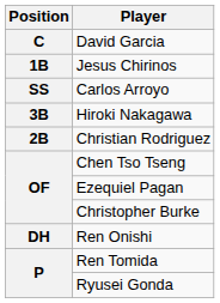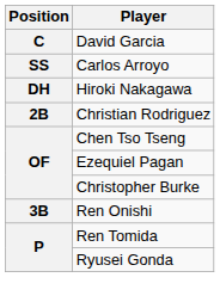- row: 1B | Jesus Chirinos
Hiroki Nakagawa | Position: 3B -> DH
Ren Onishi | Position: DH -> 3B
